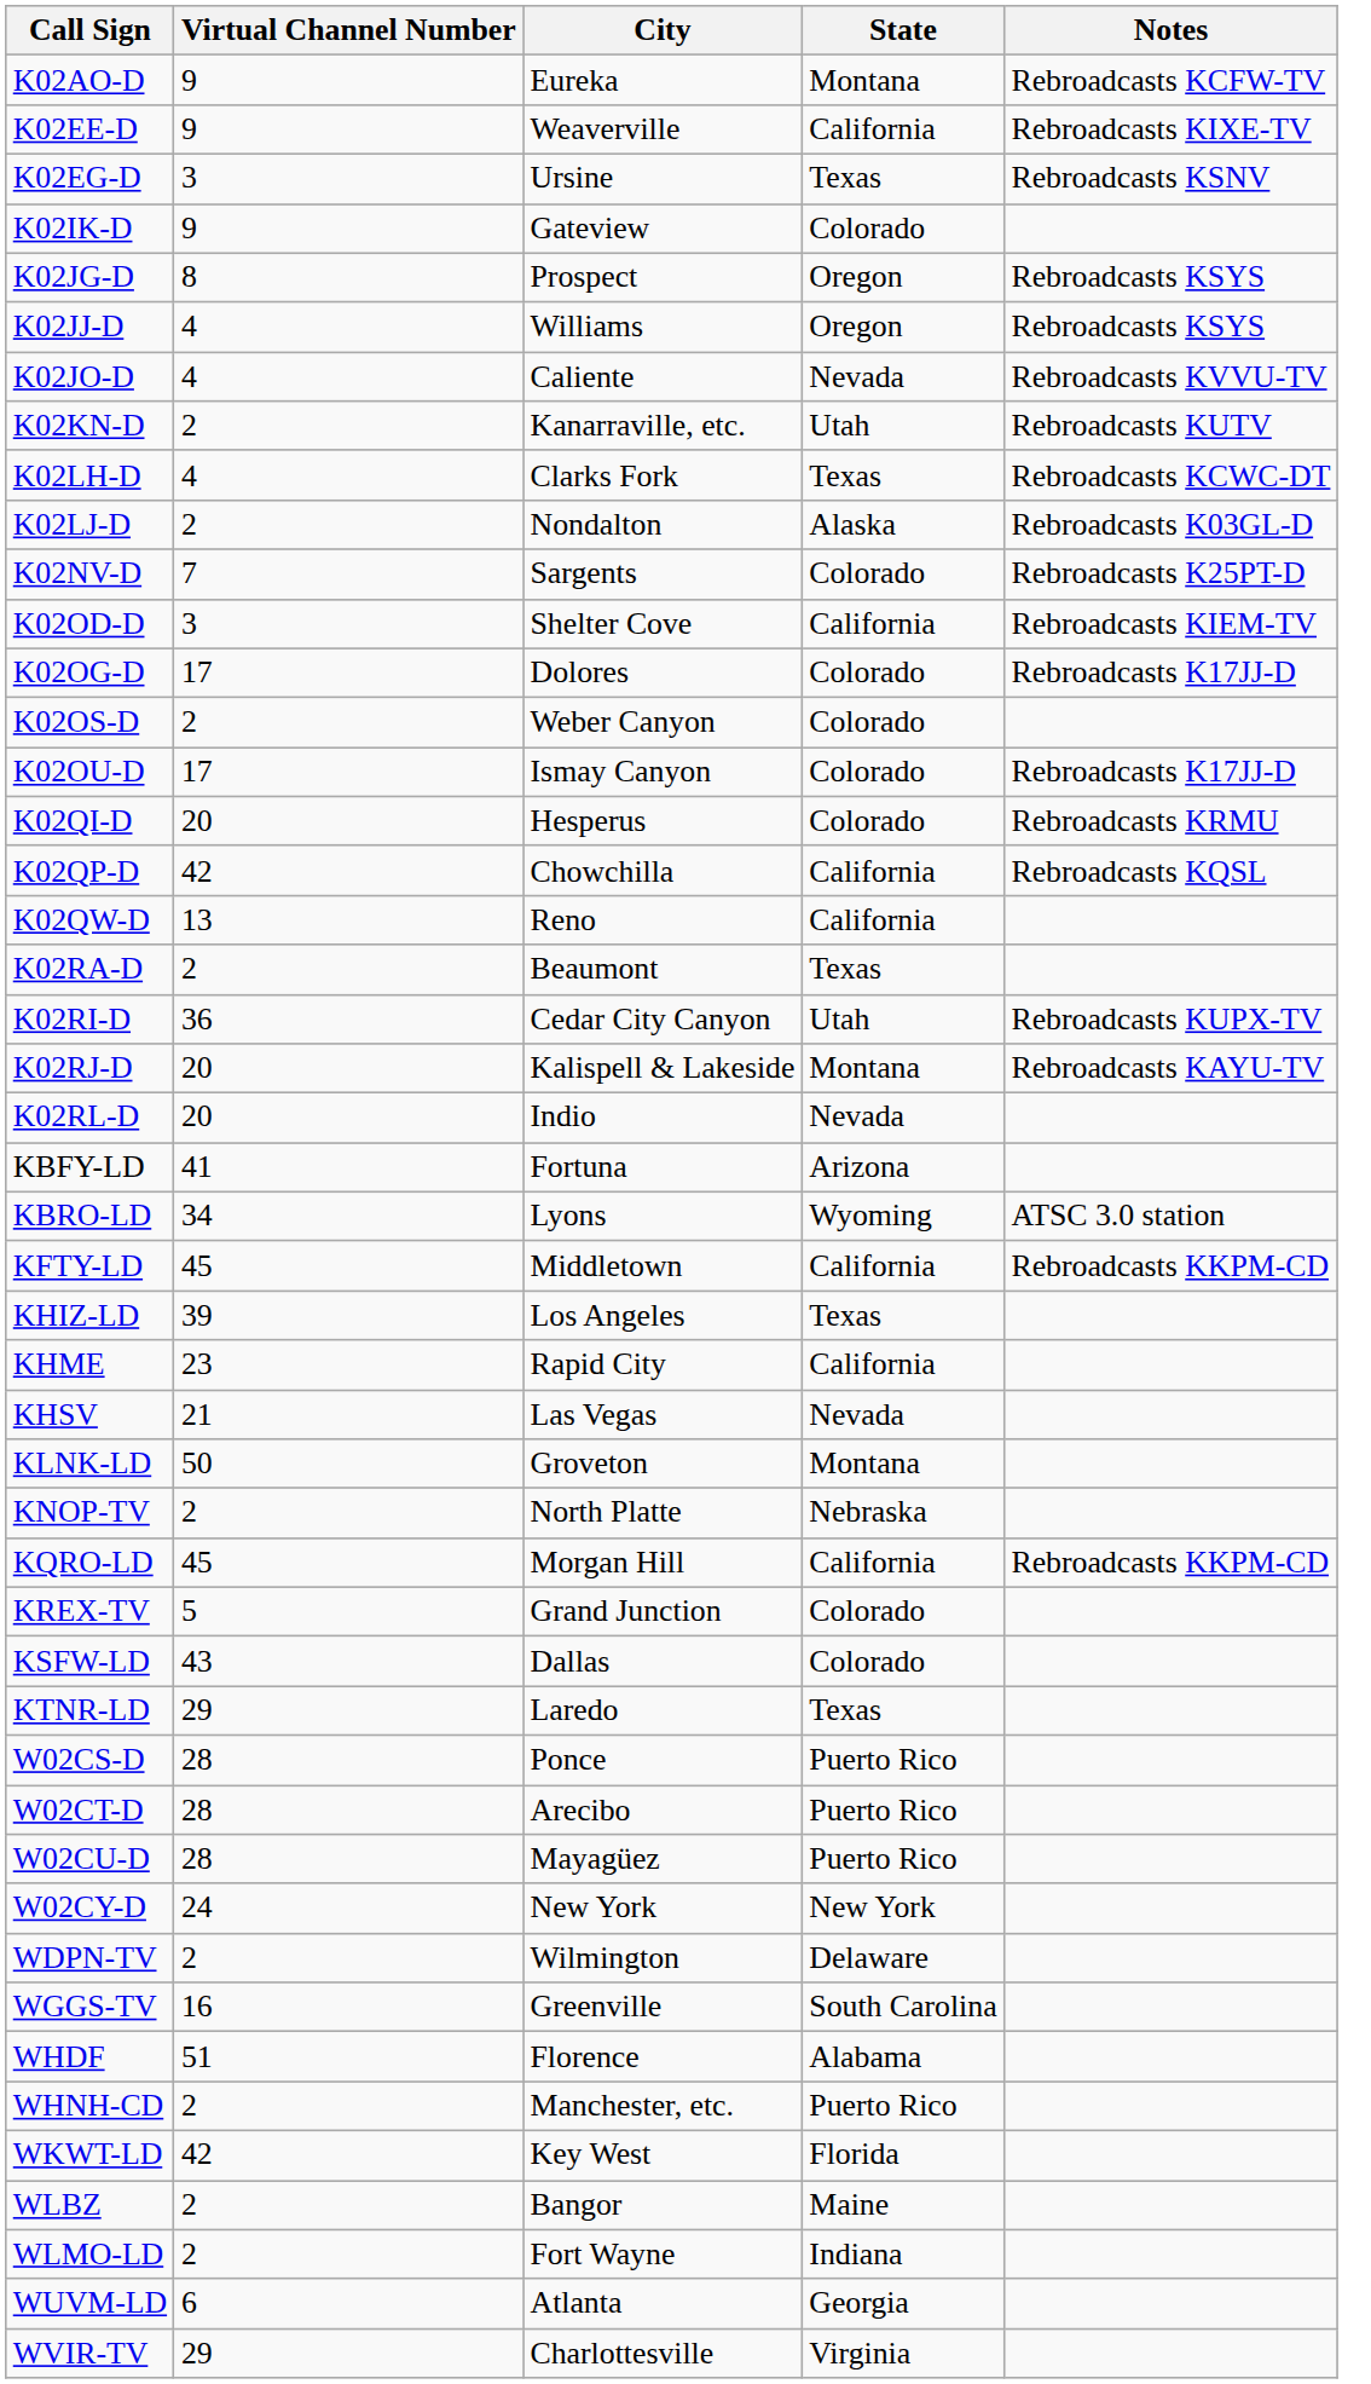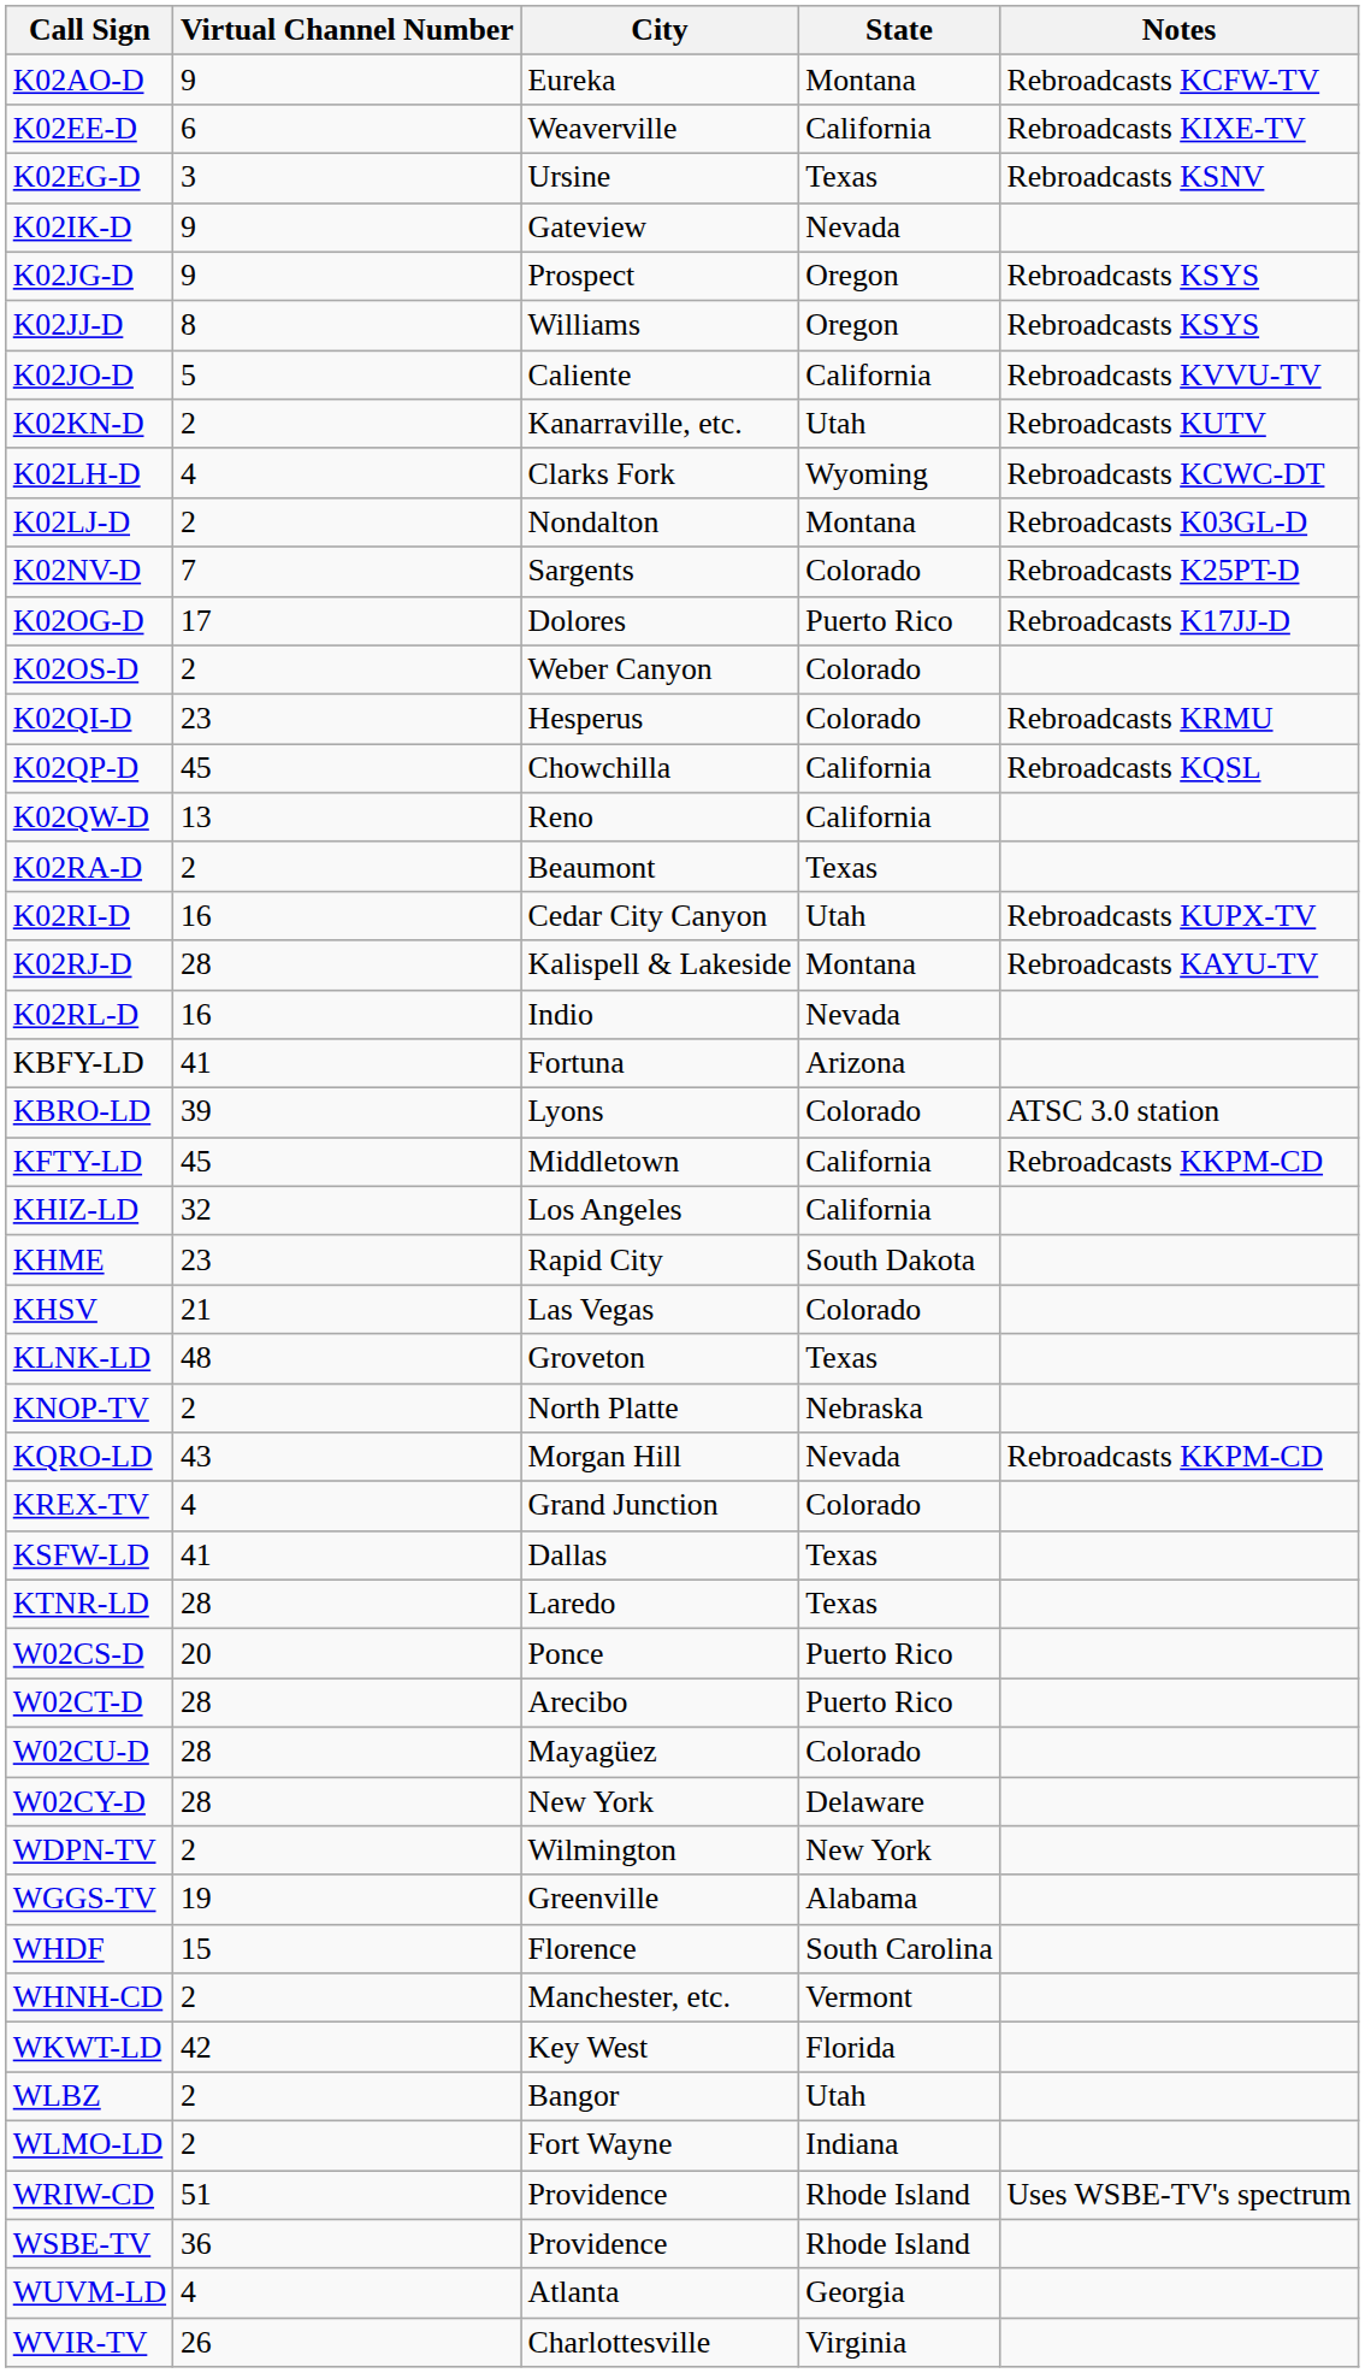K02EE-D | Virtual Channel Number: 9 -> 6
K02IK-D | State: Colorado -> Nevada
K02JG-D | Virtual Channel Number: 8 -> 9
K02JJ-D | Virtual Channel Number: 4 -> 8
K02JO-D | Virtual Channel Number: 4 -> 5
K02JO-D | State: Nevada -> California
K02LH-D | State: Texas -> Wyoming
K02LJ-D | State: Alaska -> Montana
- row: K02OD-D | 3 | Shelter Cove | California | Rebroadcasts KIEM-TV
K02OG-D | State: Colorado -> Puerto Rico
- row: K02OU-D | 17 | Ismay Canyon | Colorado | Rebroadcasts K17JJ-D
K02QI-D | Virtual Channel Number: 20 -> 23
K02QP-D | Virtual Channel Number: 42 -> 45
K02RI-D | Virtual Channel Number: 36 -> 16
K02RJ-D | Virtual Channel Number: 20 -> 28
K02RL-D | Virtual Channel Number: 20 -> 16
KBRO-LD | Virtual Channel Number: 34 -> 39
KBRO-LD | State: Wyoming -> Colorado
KHIZ-LD | Virtual Channel Number: 39 -> 32
KHIZ-LD | State: Texas -> California
KHME | State: California -> South Dakota
KHSV | State: Nevada -> Colorado
KLNK-LD | Virtual Channel Number: 50 -> 48
KLNK-LD | State: Montana -> Texas
KQRO-LD | Virtual Channel Number: 45 -> 43
KQRO-LD | State: California -> Nevada
KREX-TV | Virtual Channel Number: 5 -> 4
KSFW-LD | Virtual Channel Number: 43 -> 41
KSFW-LD | State: Colorado -> Texas
KTNR-LD | Virtual Channel Number: 29 -> 28
W02CS-D | Virtual Channel Number: 28 -> 20
W02CU-D | State: Puerto Rico -> Colorado
W02CY-D | Virtual Channel Number: 24 -> 28
W02CY-D | State: New York -> Delaware
WDPN-TV | State: Delaware -> New York
WGGS-TV | Virtual Channel Number: 16 -> 19
WGGS-TV | State: South Carolina -> Alabama
WHDF | Virtual Channel Number: 51 -> 15
WHDF | State: Alabama -> South Carolina
WHNH-CD | State: Puerto Rico -> Vermont
WLBZ | State: Maine -> Utah
+ row: WRIW-CD | 51 | Providence | Rhode Island | Uses WSBE-TV's spectrum
+ row: WSBE-TV | 36 | Providence | Rhode Island
WUVM-LD | Virtual Channel Number: 6 -> 4
WVIR-TV | Virtual Channel Number: 29 -> 26
